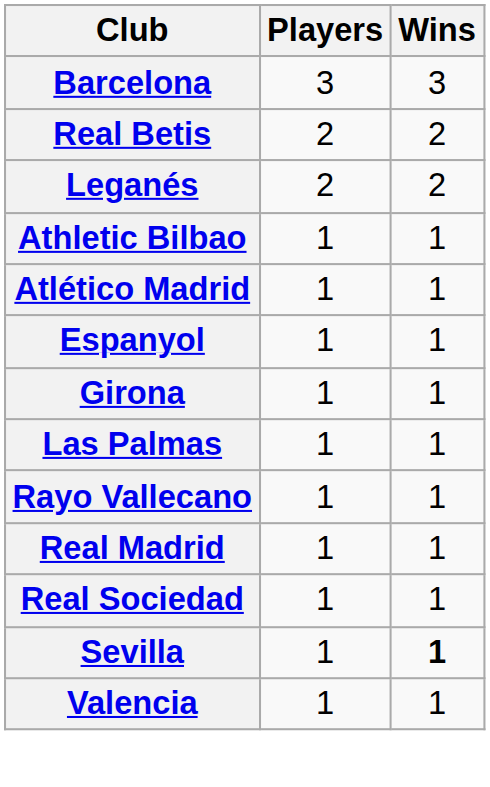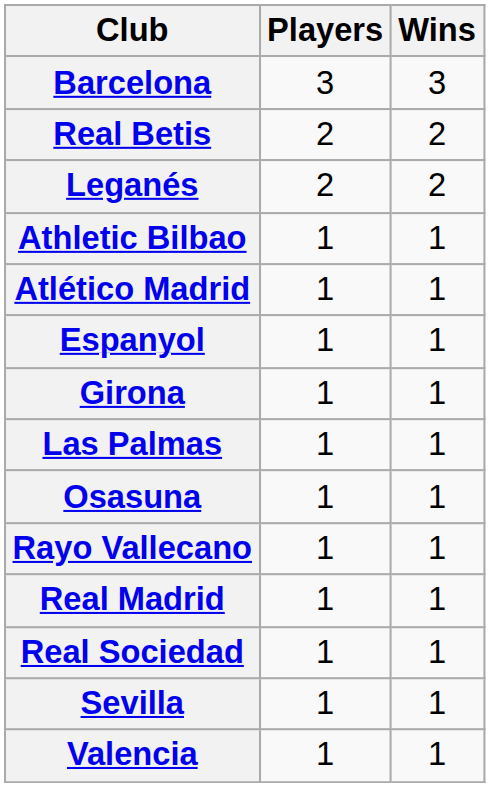+ row: Osasuna | 1 | 1
Sevilla | Wins: bold -> normal
